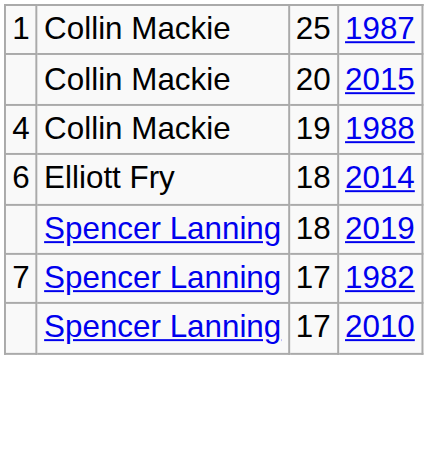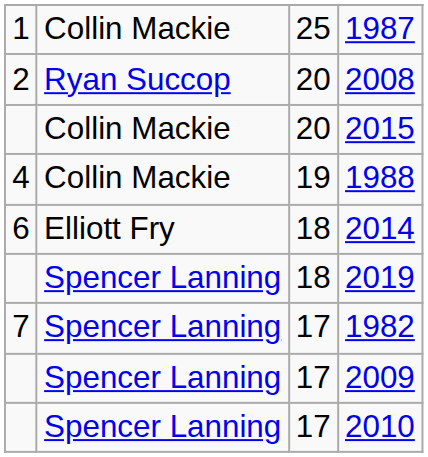+ row: 2 | Ryan Succop | 20 | 2008
+ row: Spencer Lanning | 17 | 2009
